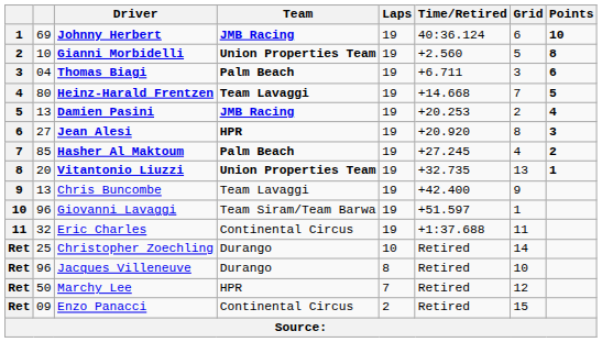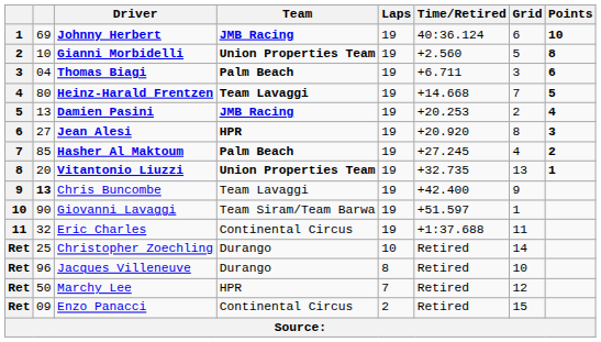Chris Buncombe | column 2: normal -> bold
Giovanni Lavaggi | column 2: 96 -> 90
